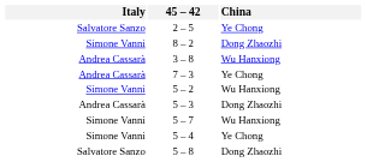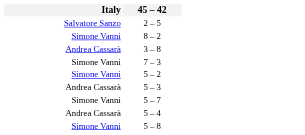- column: China | Ye Chong | Dong Zhaozhi | Wu Hanxiong | Ye Chong | Wu Hanxiong | Dong Zhaozhi | Wu Hanxiong | Ye Chong | Dong Zhaozhi
7 – 3 | Italy: Andrea Cassarà -> Simone Vanni
5 – 4 | Italy: Simone Vanni -> Andrea Cassarà
5 – 8 | Italy: Salvatore Sanzo -> Simone Vanni
